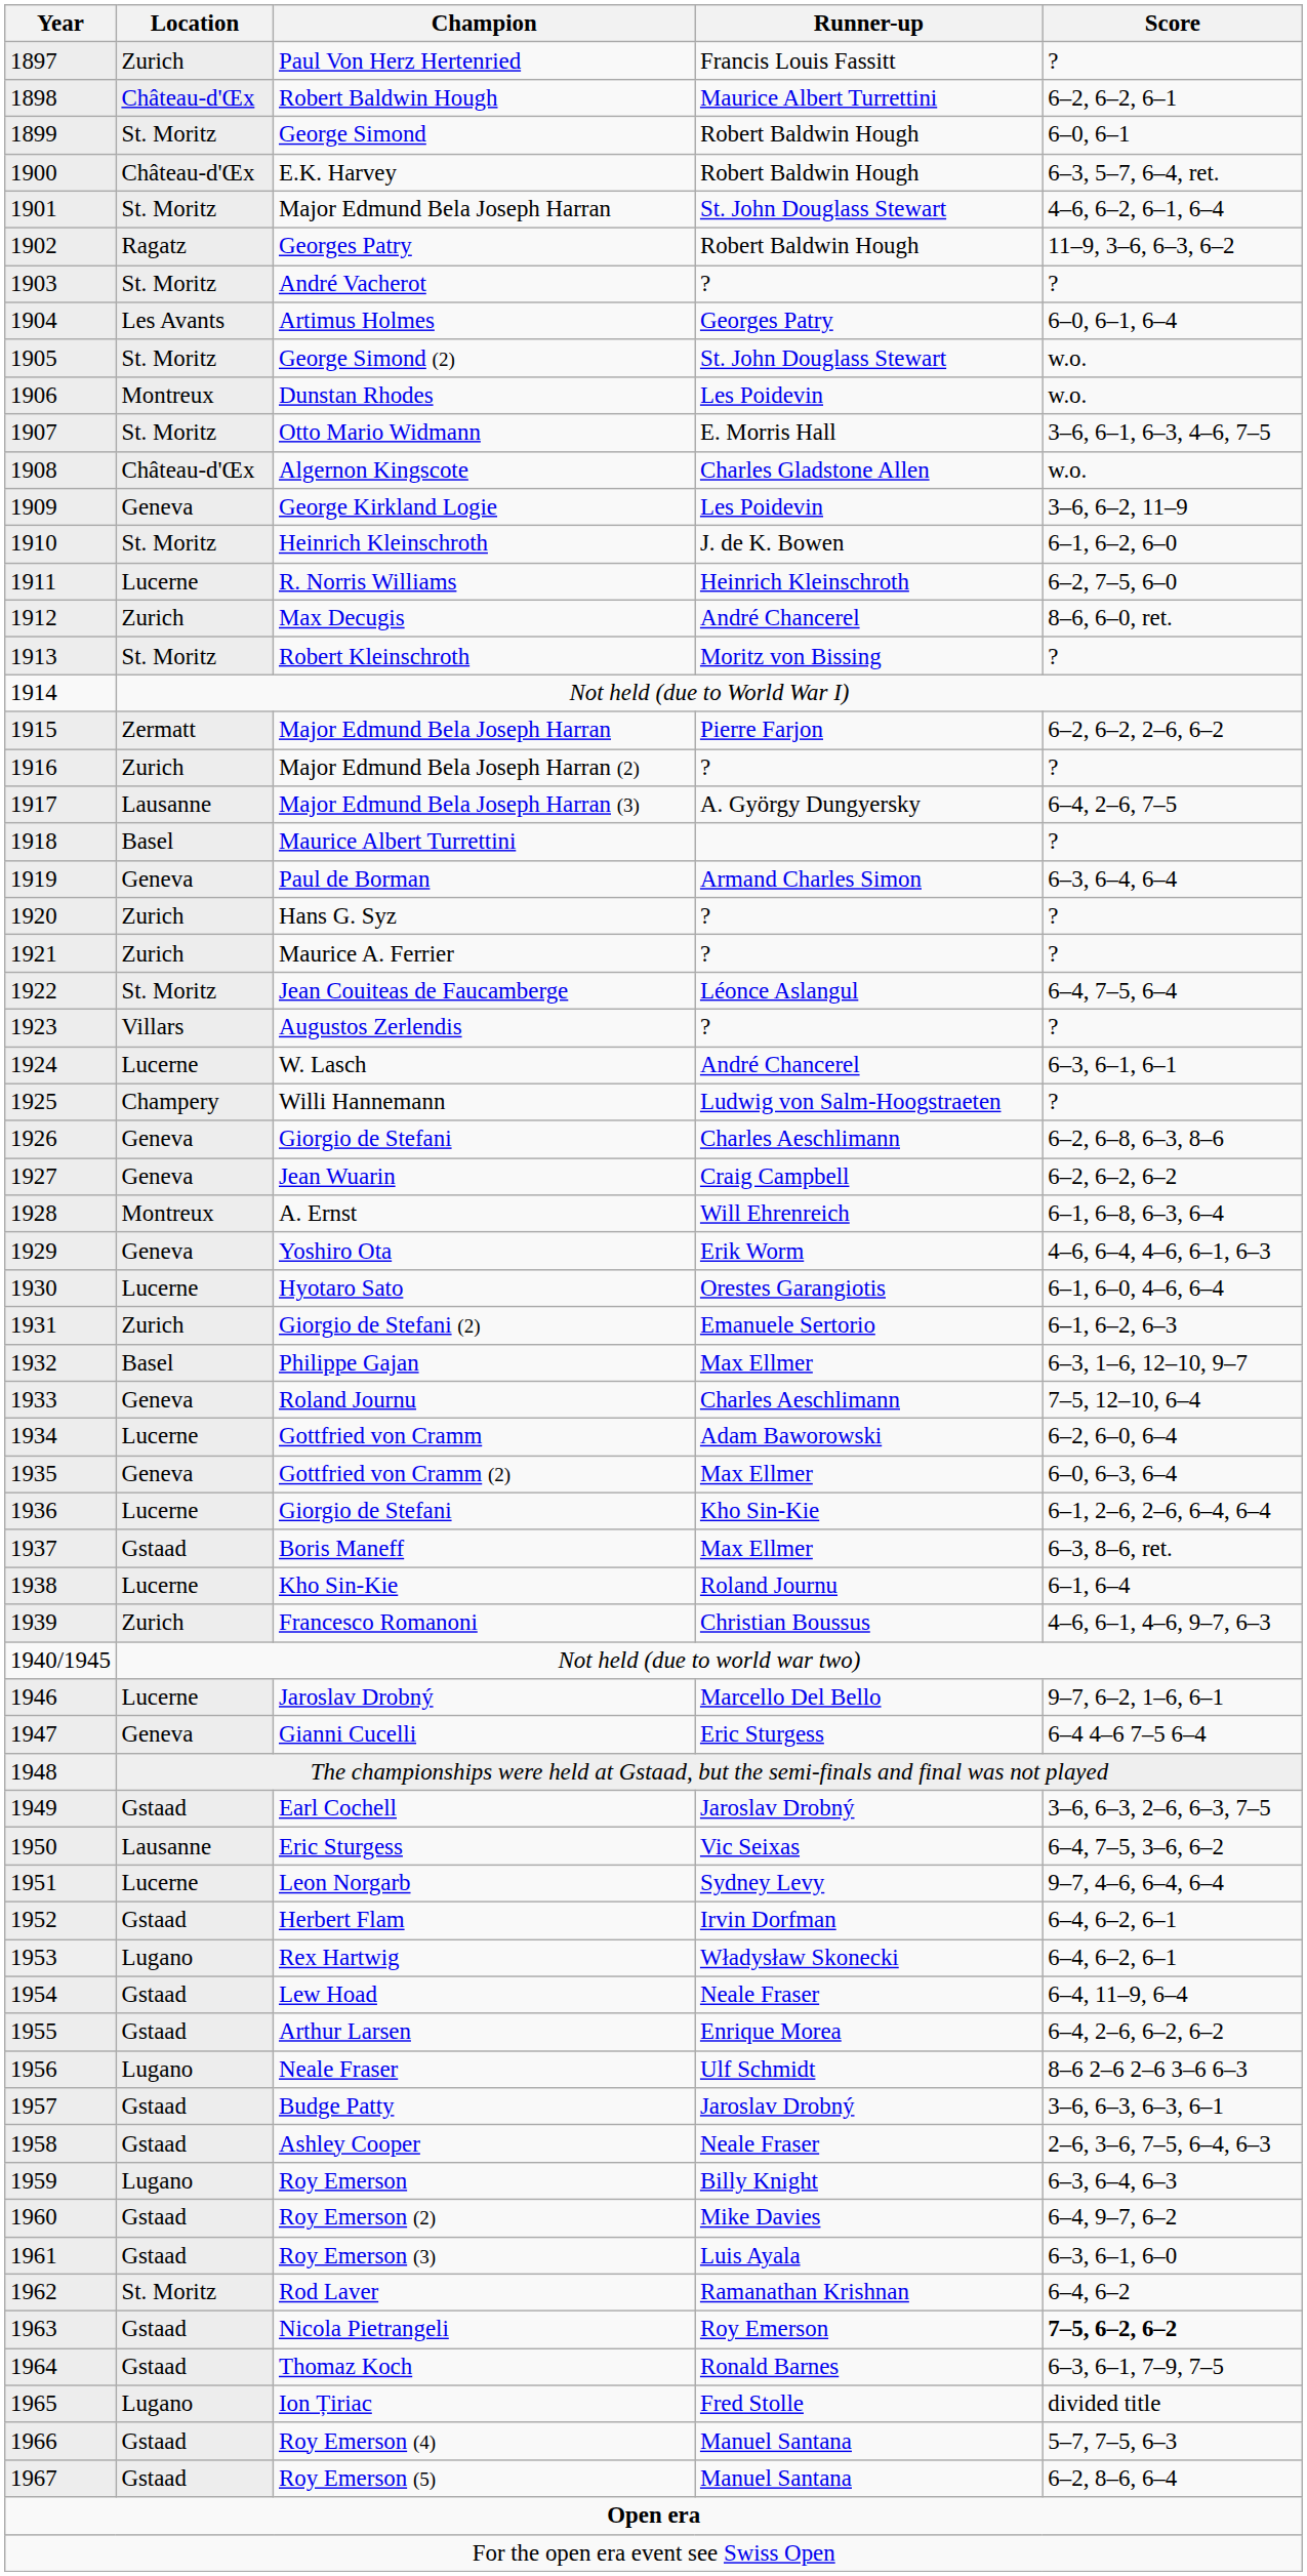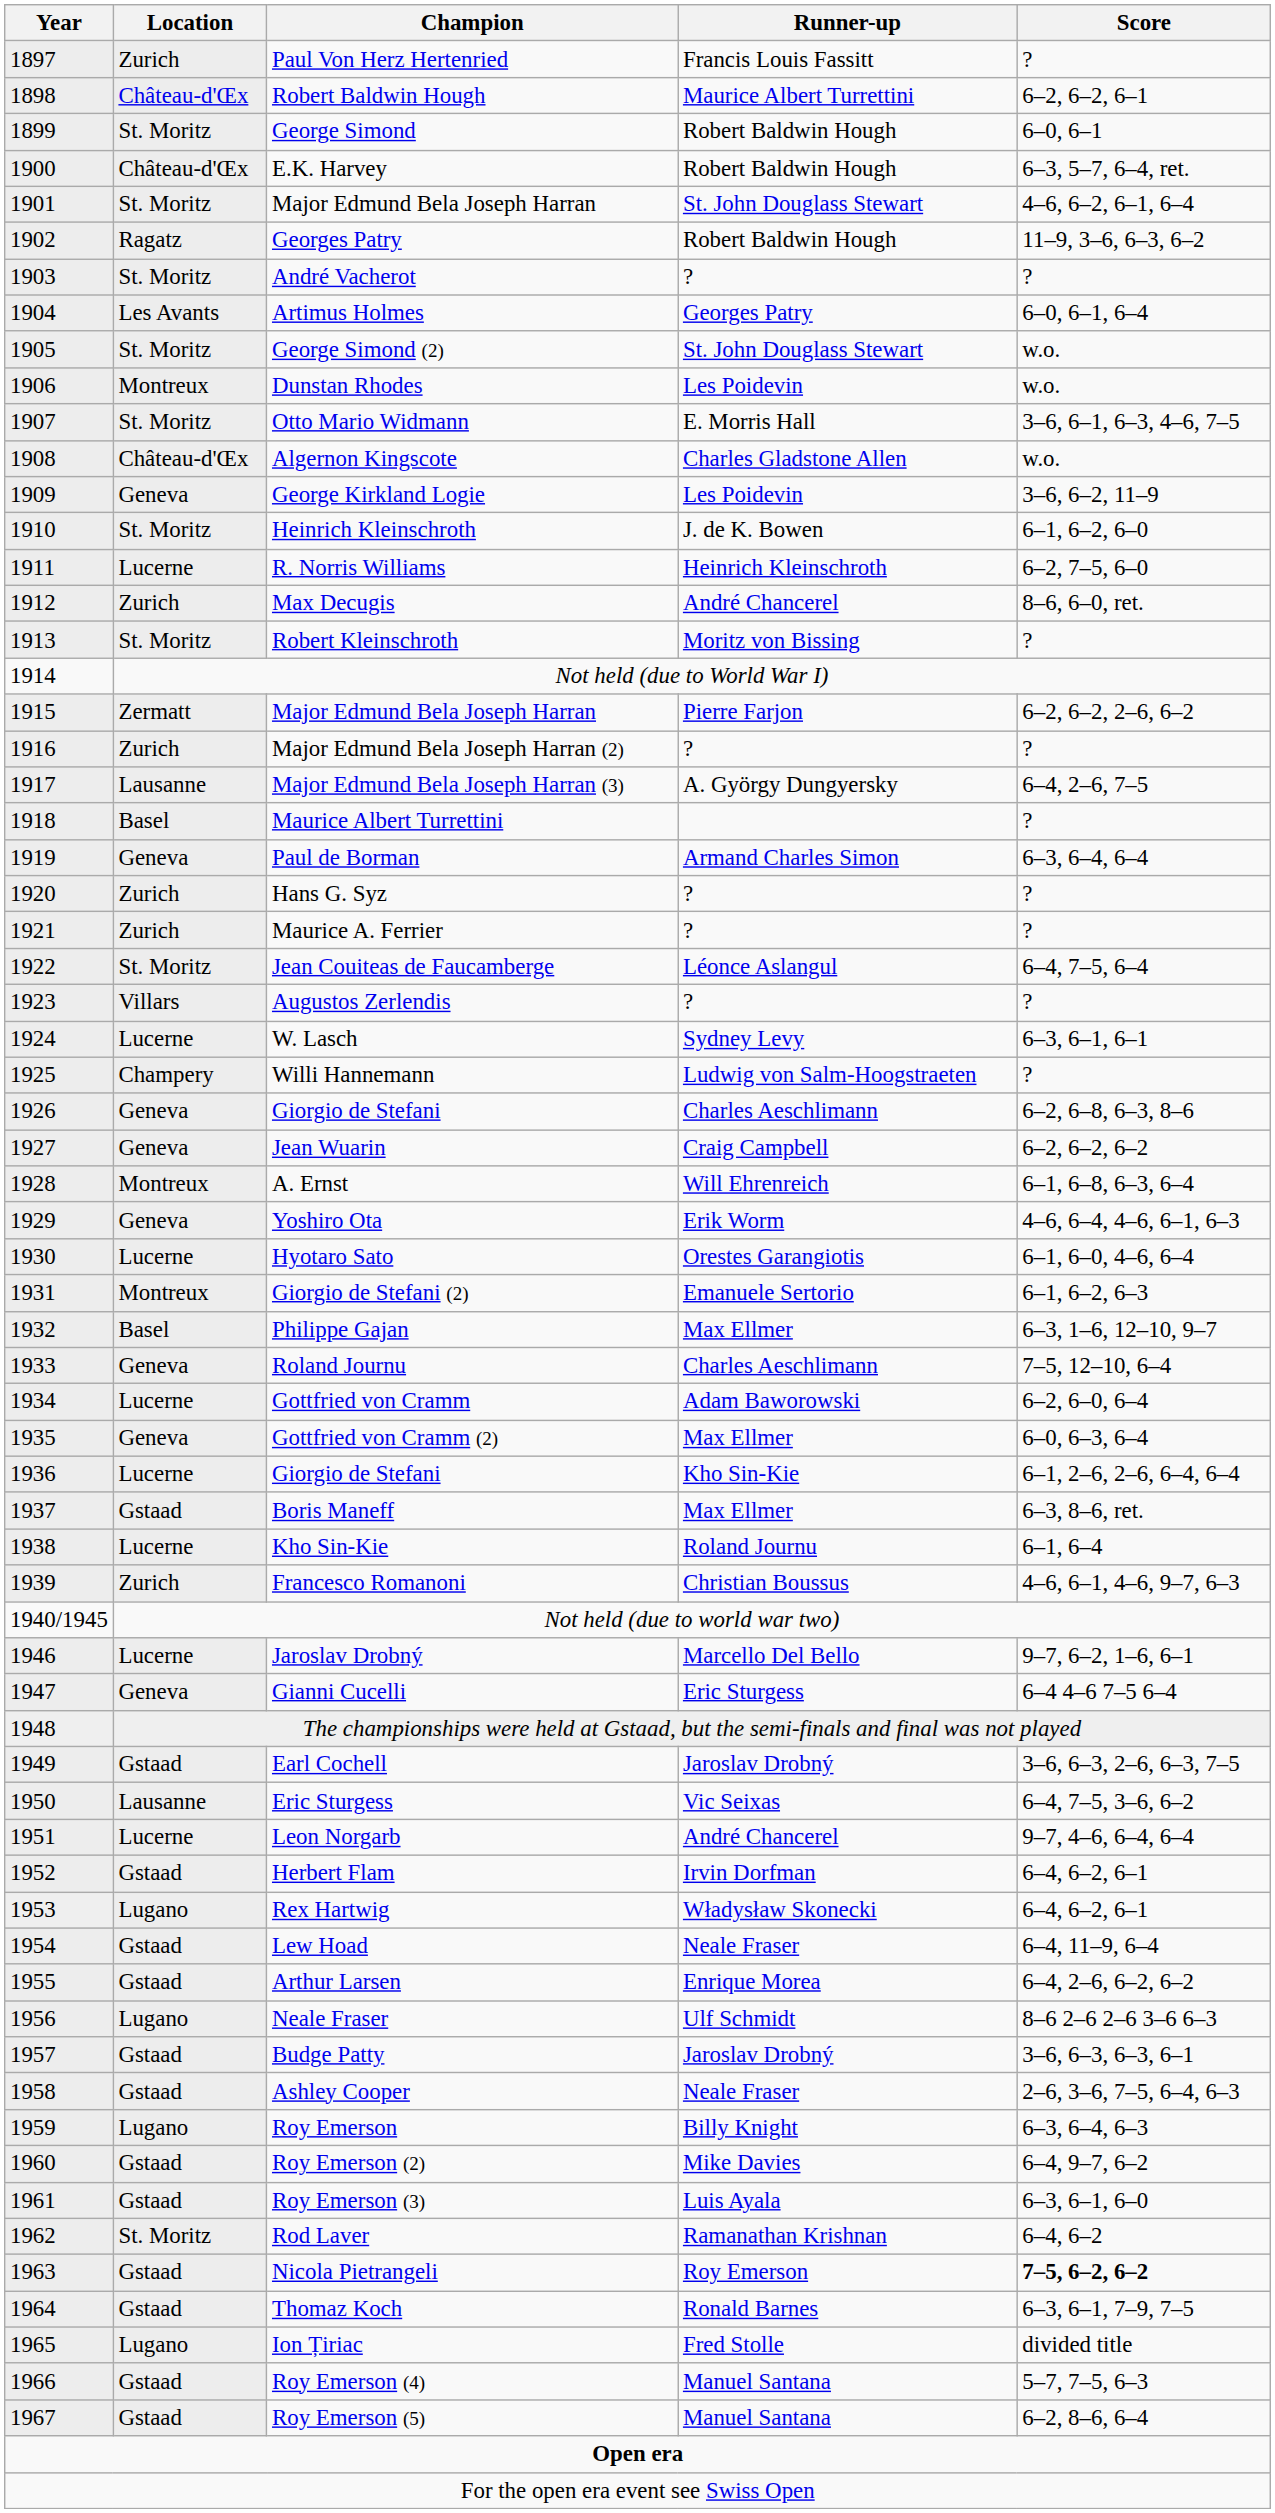W. Lasch | Runner-up: André Chancerel -> Sydney Levy
Giorgio de Stefani (2) | Location: Zurich -> Montreux
Leon Norgarb | Runner-up: Sydney Levy -> André Chancerel
